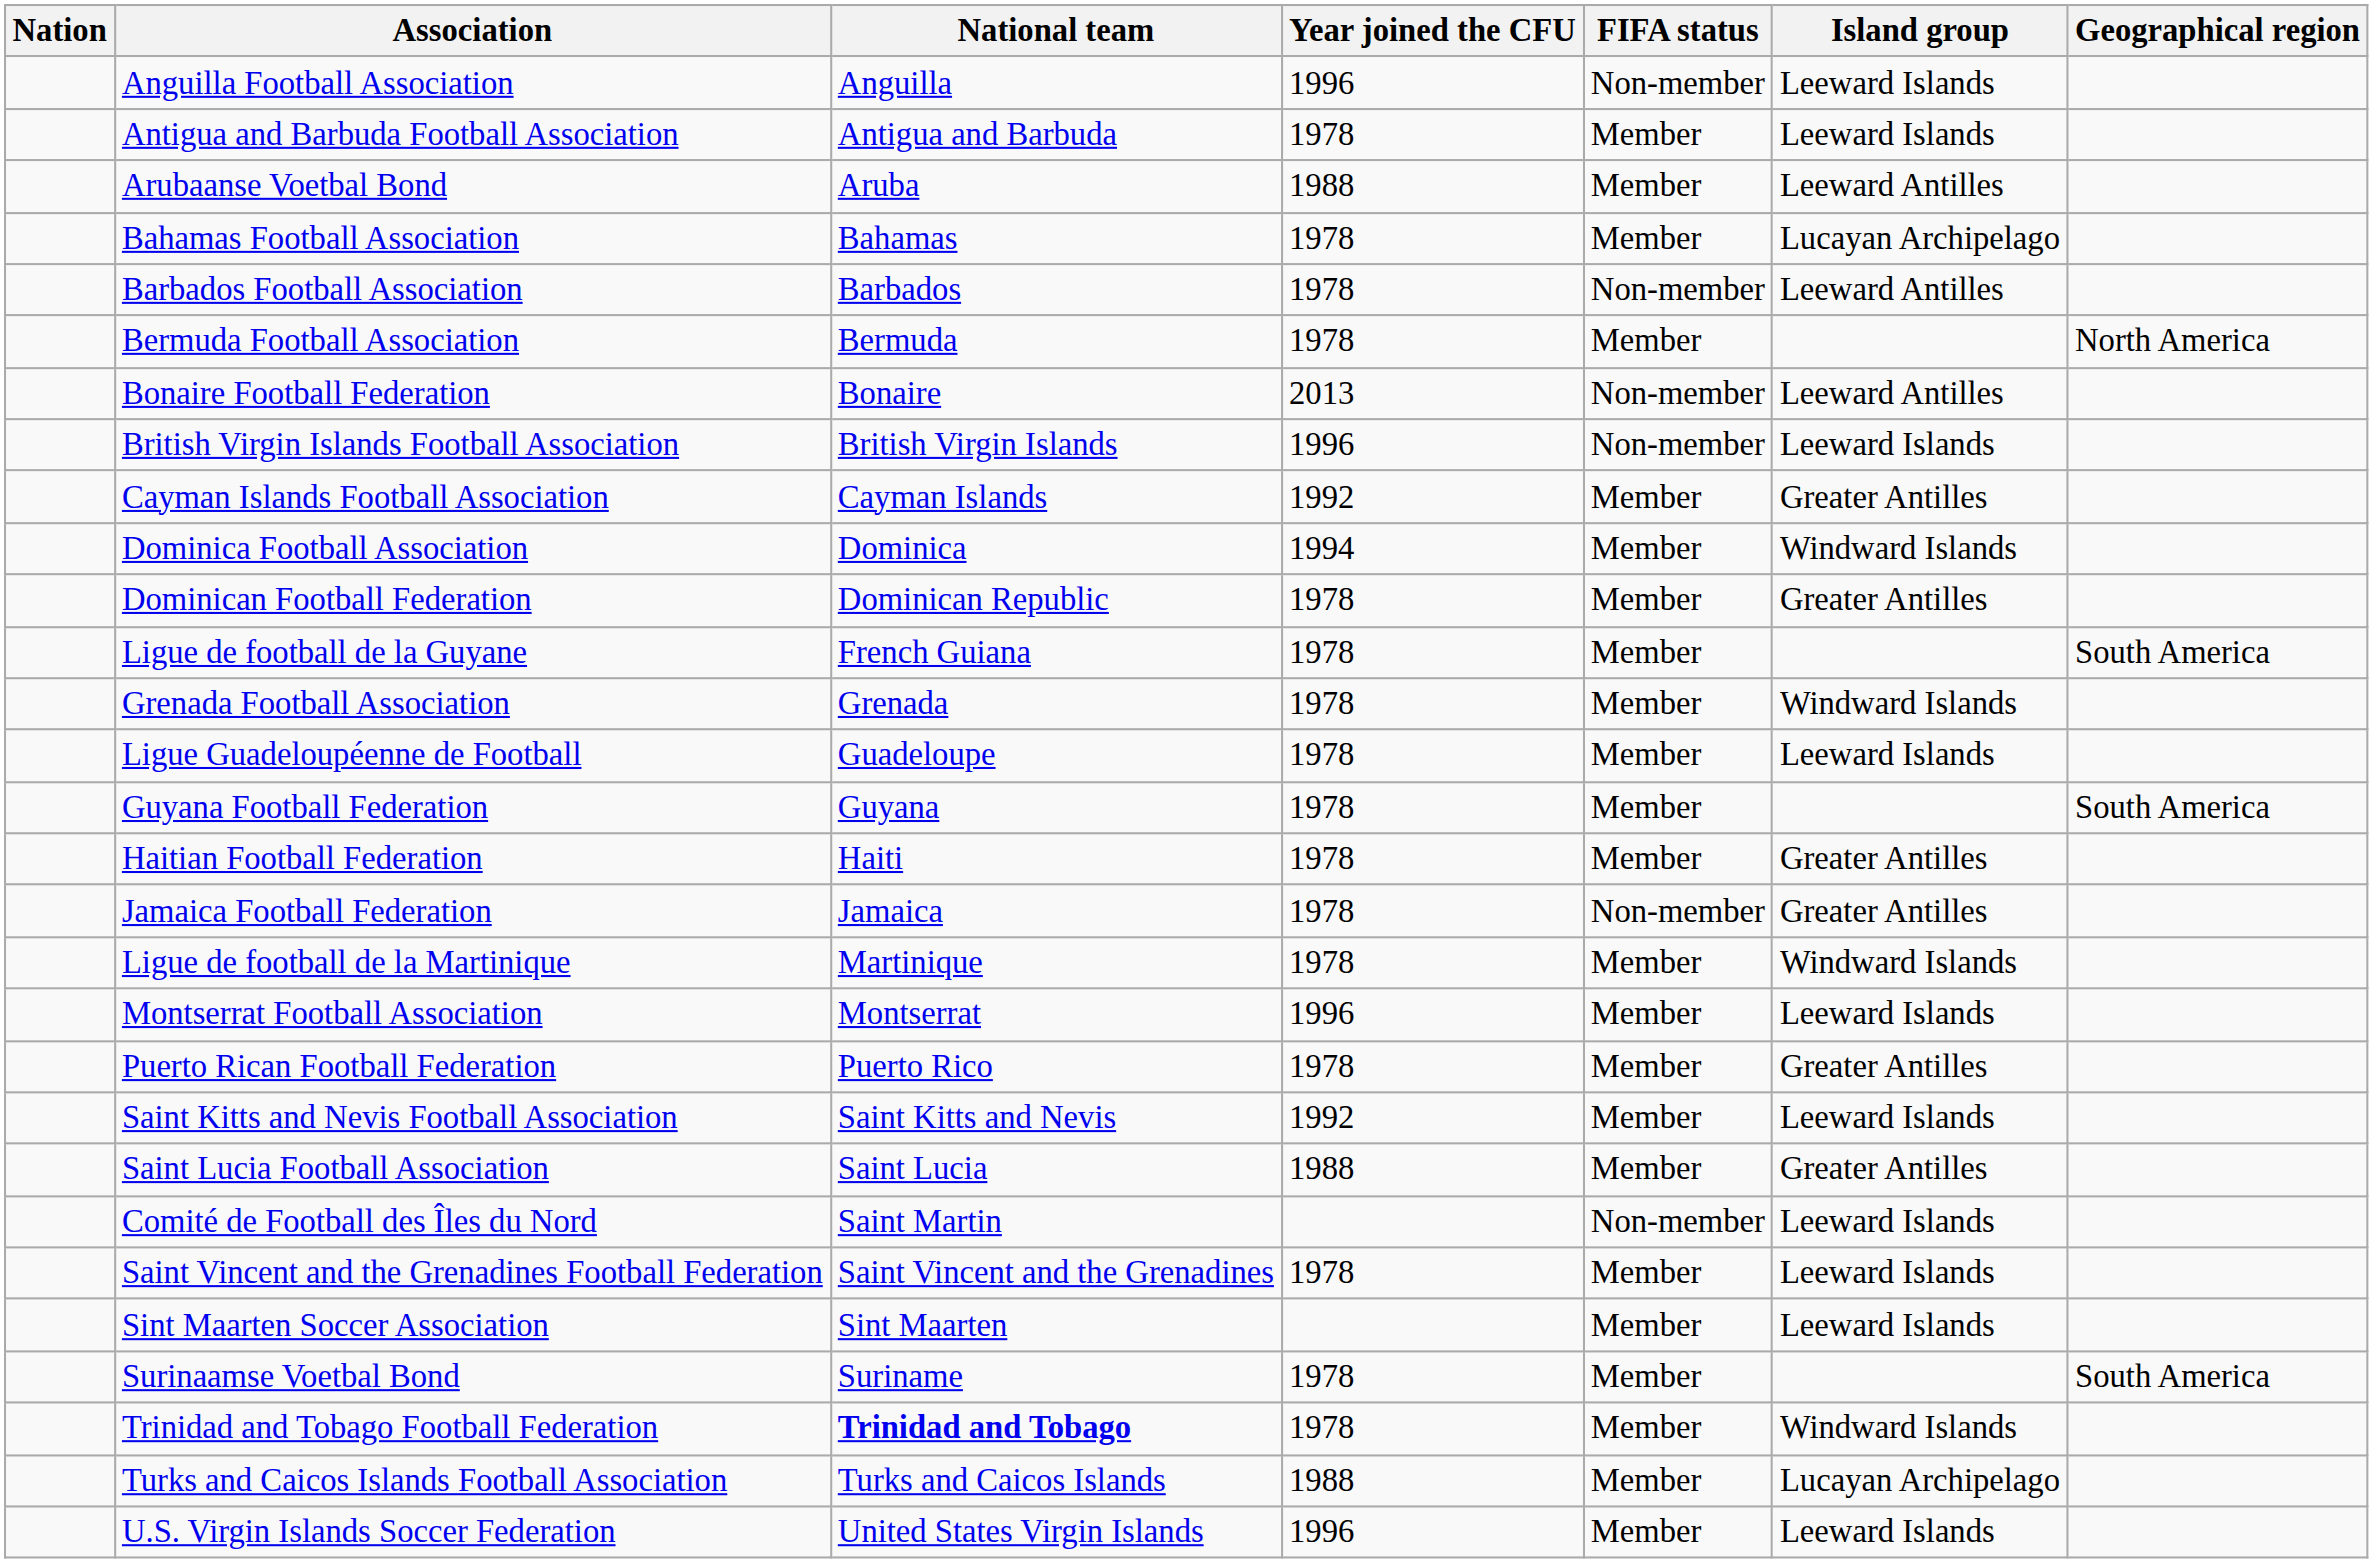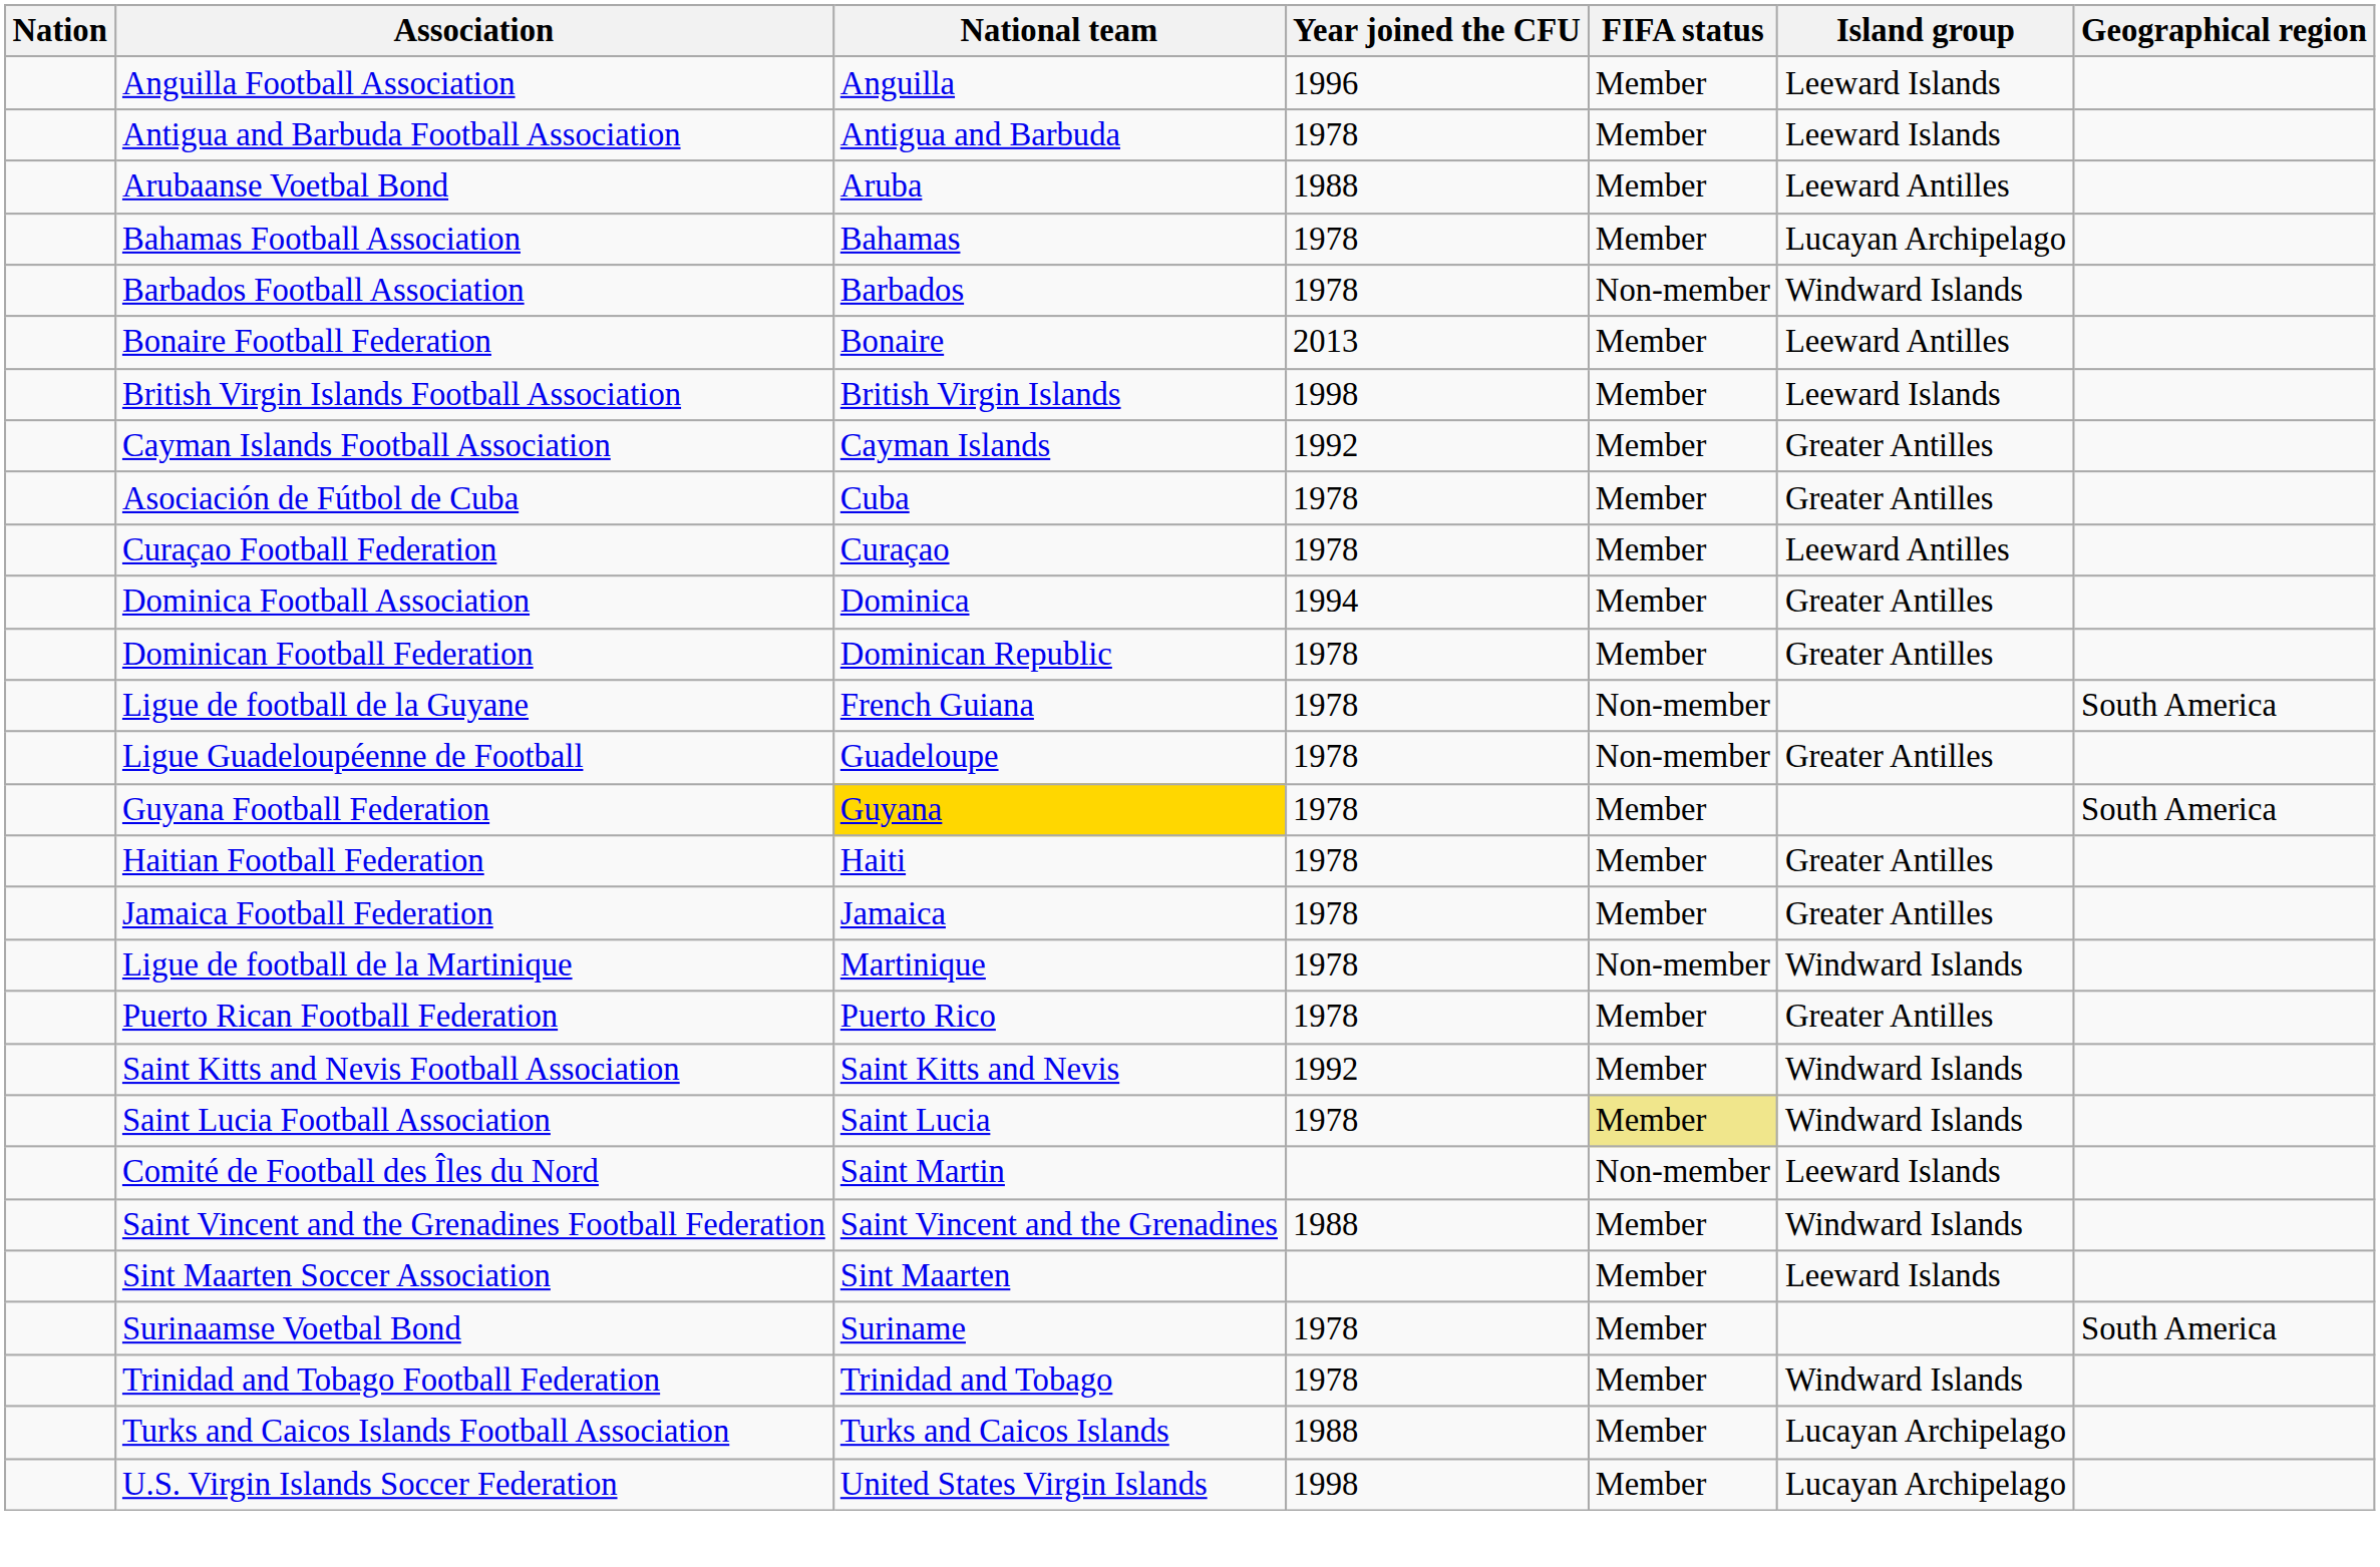Anguilla Football Association | FIFA status: Non-member -> Member
Barbados Football Association | Island group: Leeward Antilles -> Windward Islands
- row: Bermuda Football Association | Bermuda | 1978 | Member | North America
Bonaire Football Federation | FIFA status: Non-member -> Member
British Virgin Islands Football Association | Year joined the CFU: 1996 -> 1998
British Virgin Islands Football Association | FIFA status: Non-member -> Member
+ row: Asociación de Fútbol de Cuba | Cuba | 1978 | Member | Greater Antilles
+ row: Curaçao Football Federation | Curaçao | 1978 | Member | Leeward Antilles
Dominica Football Association | Island group: Windward Islands -> Greater Antilles
Ligue de football de la Guyane | FIFA status: Member -> Non-member
- row: Grenada Football Association | Grenada | 1978 | Member | Windward Islands
Ligue Guadeloupéenne de Football | FIFA status: Member -> Non-member
Ligue Guadeloupéenne de Football | Island group: Leeward Islands -> Greater Antilles
Guyana Football Federation | National team: no background -> gold background
Jamaica Football Federation | FIFA status: Non-member -> Member
Ligue de football de la Martinique | FIFA status: Member -> Non-member
- row: Montserrat Football Association | Montserrat | 1996 | Member | Leeward Islands
Saint Kitts and Nevis Football Association | Island group: Leeward Islands -> Windward Islands
Saint Lucia Football Association | Year joined the CFU: 1988 -> 1978
Saint Lucia Football Association | FIFA status: no background -> khaki background
Saint Lucia Football Association | Island group: Greater Antilles -> Windward Islands
Saint Vincent and the Grenadines Football Federation | Year joined the CFU: 1978 -> 1988
Saint Vincent and the Grenadines Football Federation | Island group: Leeward Islands -> Windward Islands
Trinidad and Tobago Football Federation | National team: bold -> normal
U.S. Virgin Islands Soccer Federation | Year joined the CFU: 1996 -> 1998
U.S. Virgin Islands Soccer Federation | Island group: Leeward Islands -> Lucayan Archipelago
